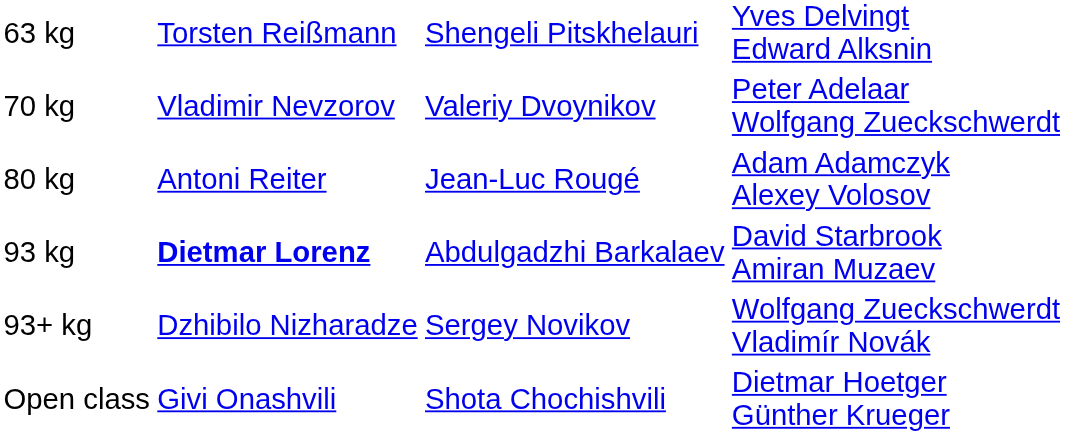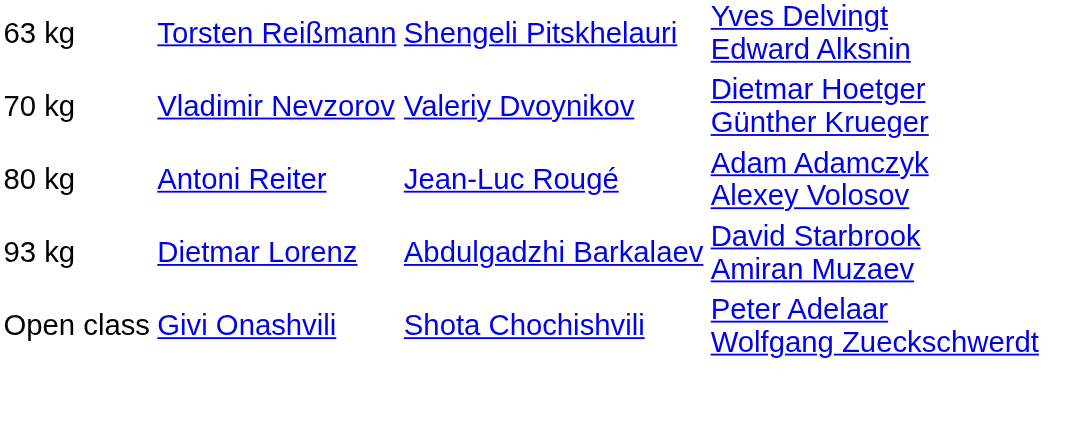70 kg | column 4: Peter Adelaar Wolfgang Zueckschwerdt -> Dietmar Hoetger Günther Krueger
93 kg | column 2: bold -> normal
- row: 93+ kg | Dzhibilo Nizharadze | Sergey Novikov | Wolfgang Zueckschwerdt Vladimír Novák
Open class | column 4: Dietmar Hoetger Günther Krueger -> Peter Adelaar Wolfgang Zueckschwerdt
